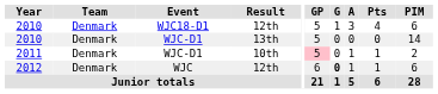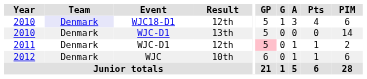2010 / WJC18-D1 | Team: no background -> lavender background
2011 | Result: 10th -> 12th
2012 | Result: 12th -> 10th
2012 | G: bold -> normal
